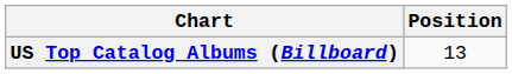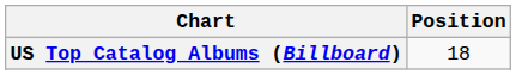US Top Catalog Albums (Billboard) | Position: 13 -> 18
